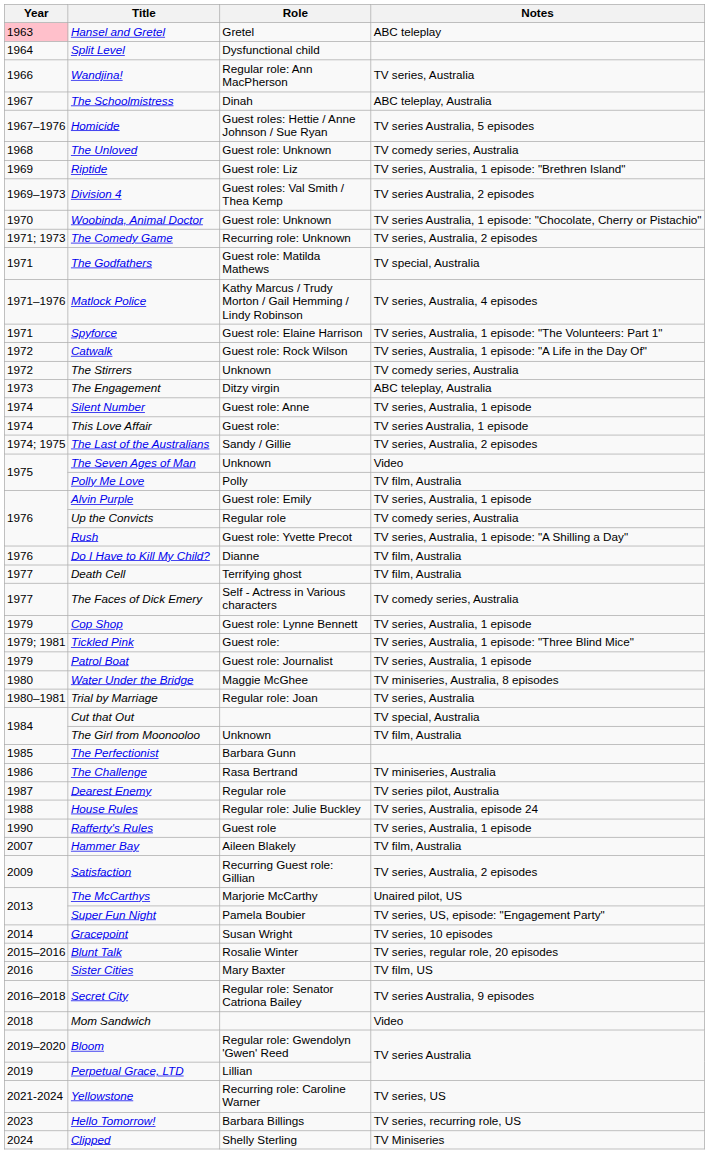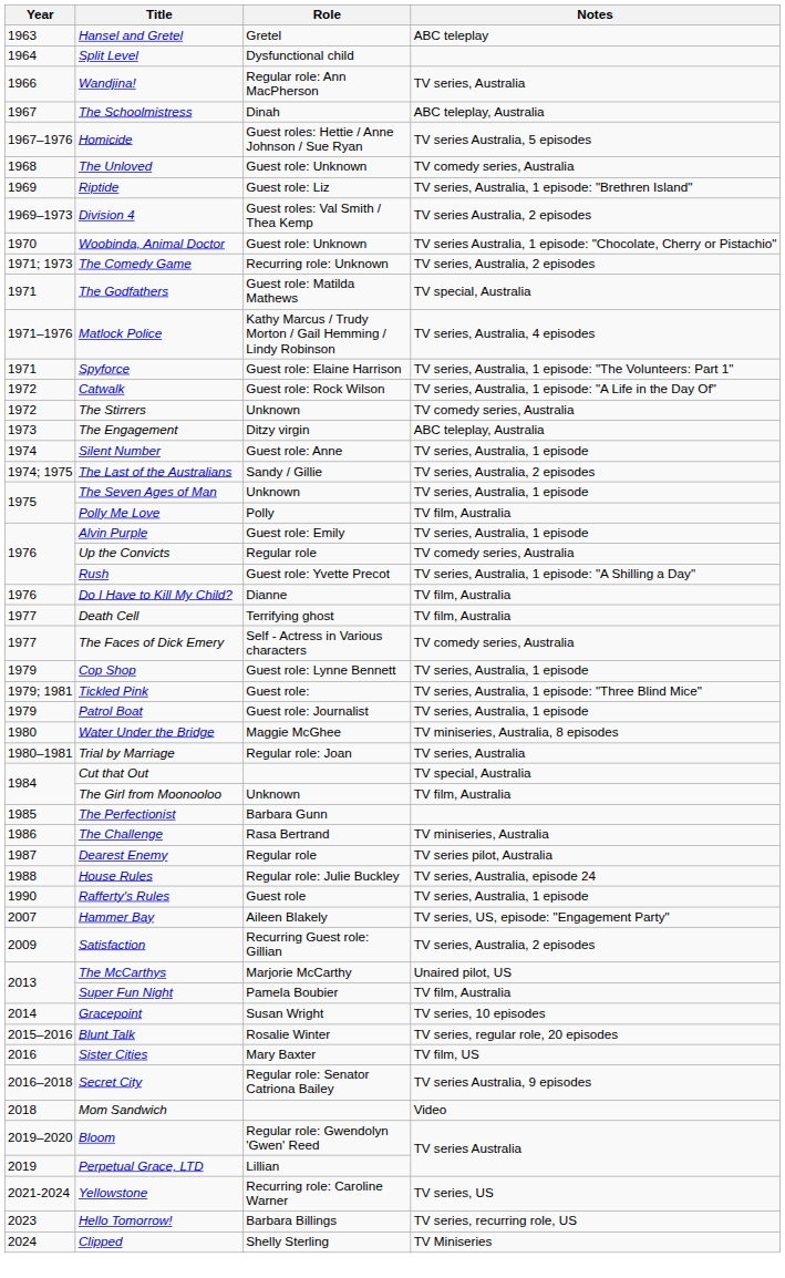Hansel and Gretel | Year: pink background -> no background
- row: 1974 | This Love Affair | Guest role: | TV series Australia, 1 episode
The Seven Ages of Man | Notes: Video -> TV series, Australia, 1 episode
Hammer Bay | Notes: TV film, Australia -> TV series, US, episode: "Engagement Party"
Super Fun Night | Notes: TV series, US, episode: "Engagement Party" -> TV film, Australia
